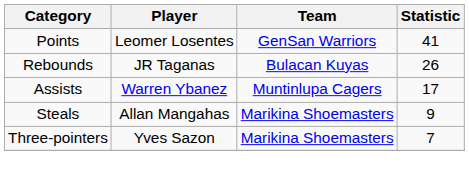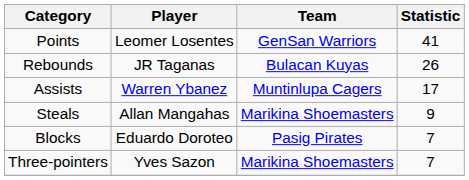+ row: Blocks | Eduardo Doroteo | Pasig Pirates | 7
